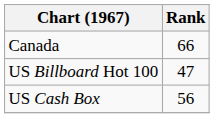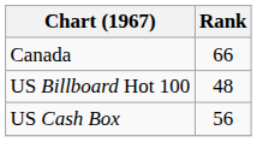US Billboard Hot 100 | Rank: 47 -> 48
